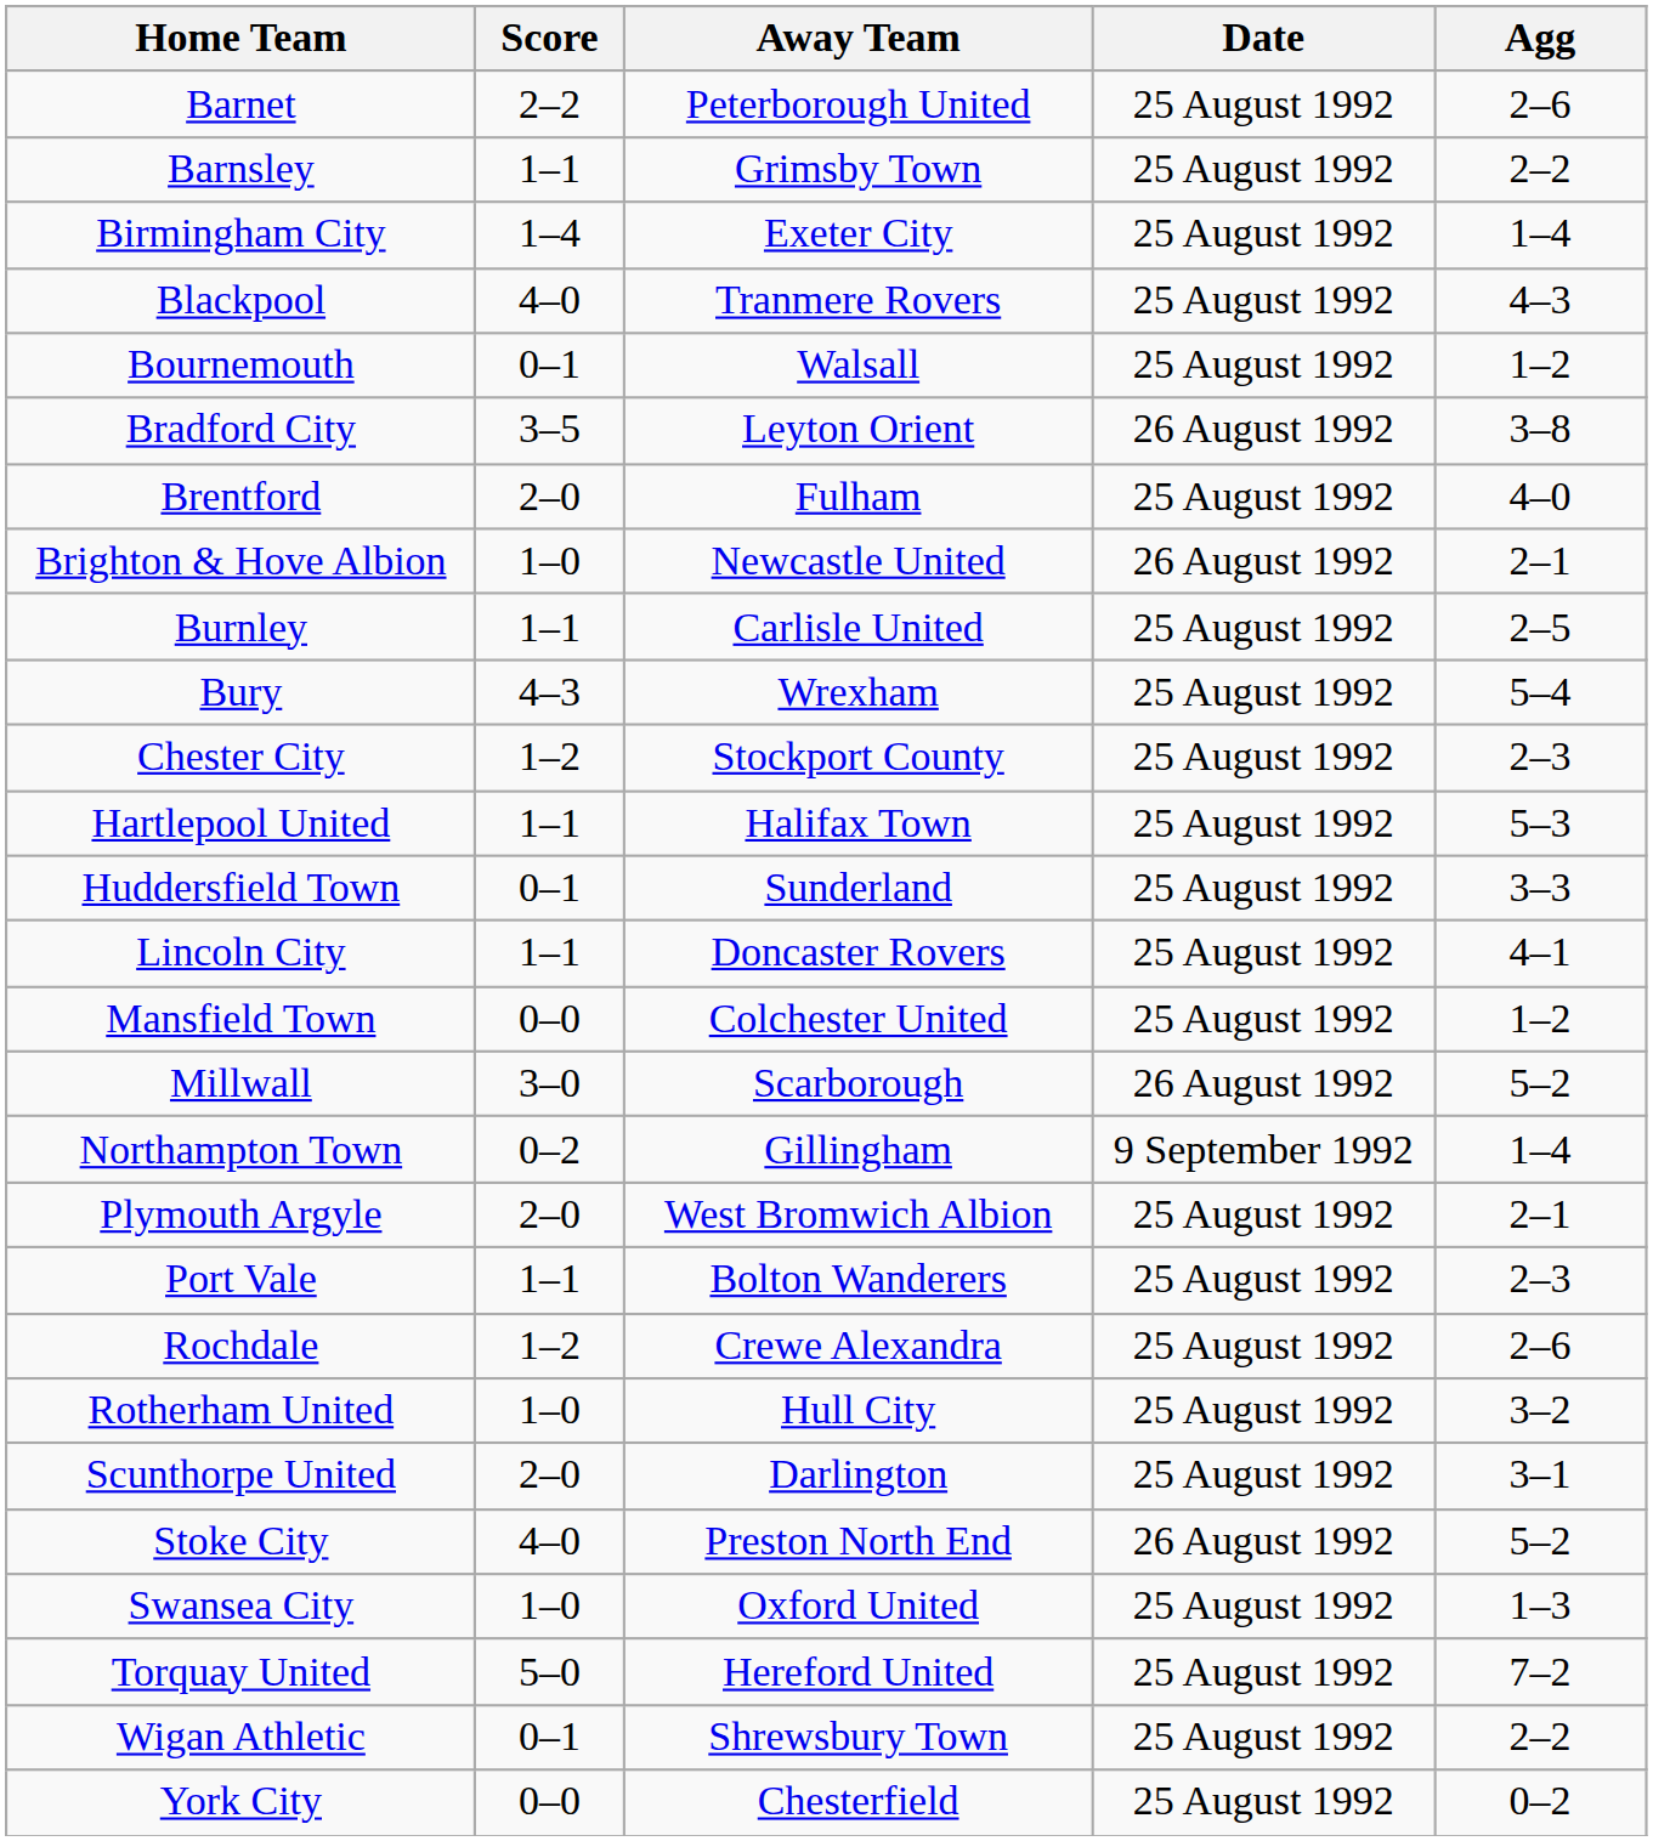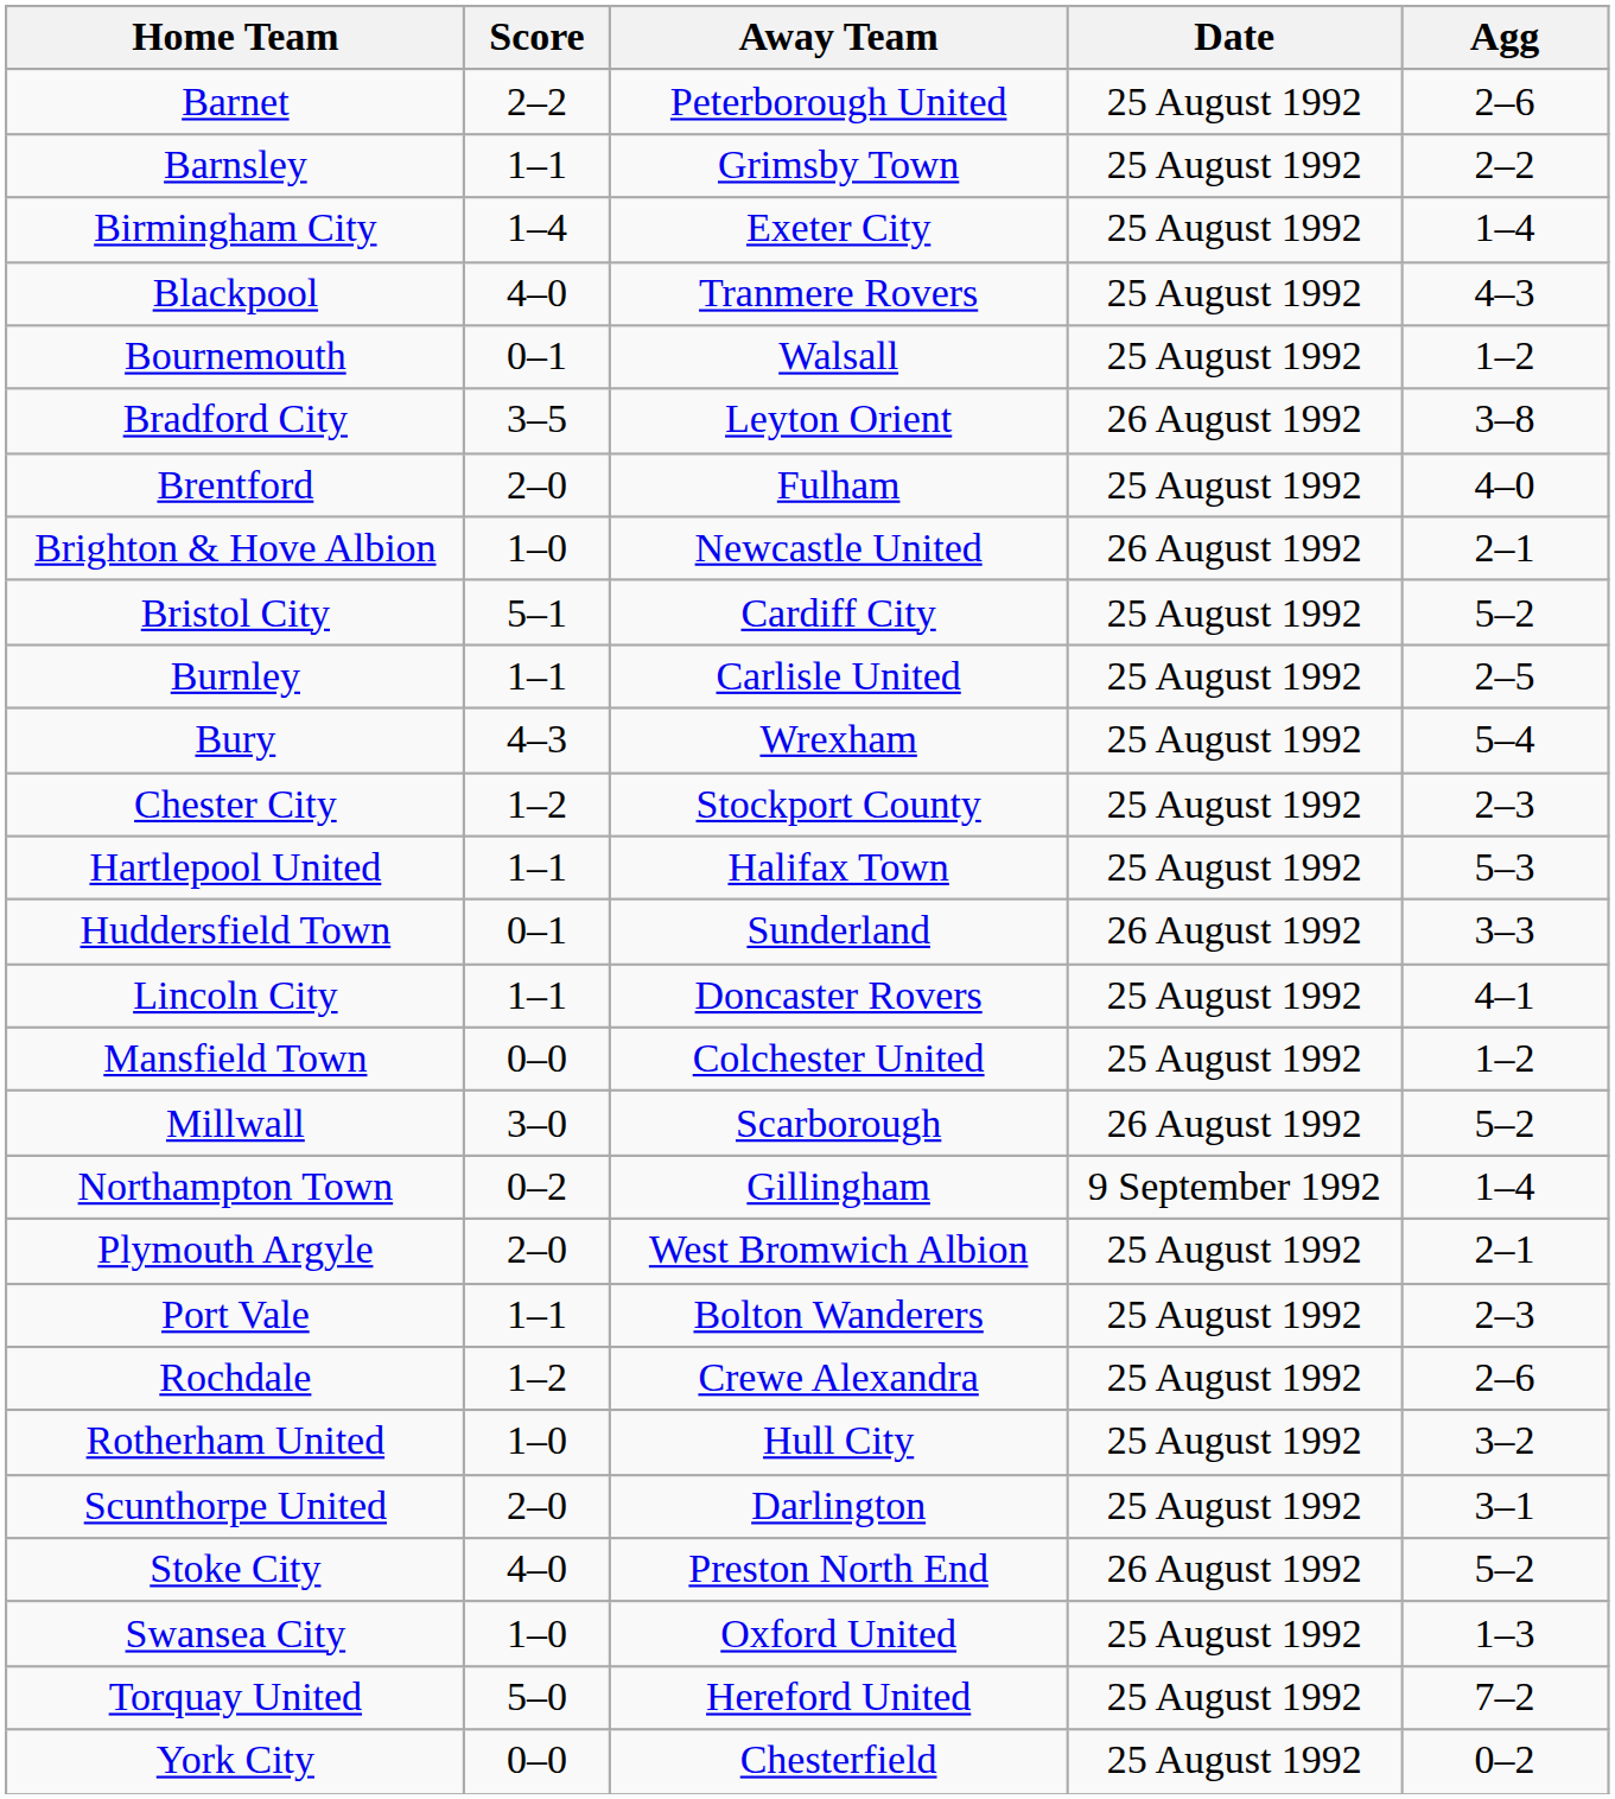+ row: Bristol City | 5–1 | Cardiff City | 25 August 1992 | 5–2
Huddersfield Town | Date: 25 August 1992 -> 26 August 1992
- row: Wigan Athletic | 0–1 | Shrewsbury Town | 25 August 1992 | 2–2
